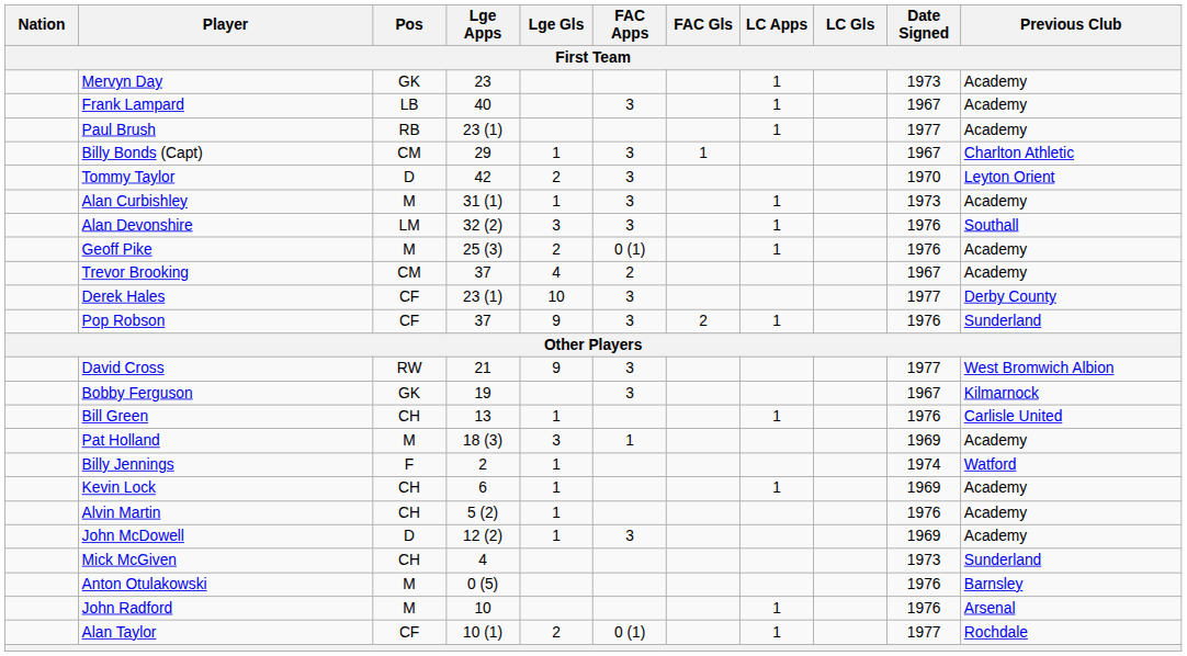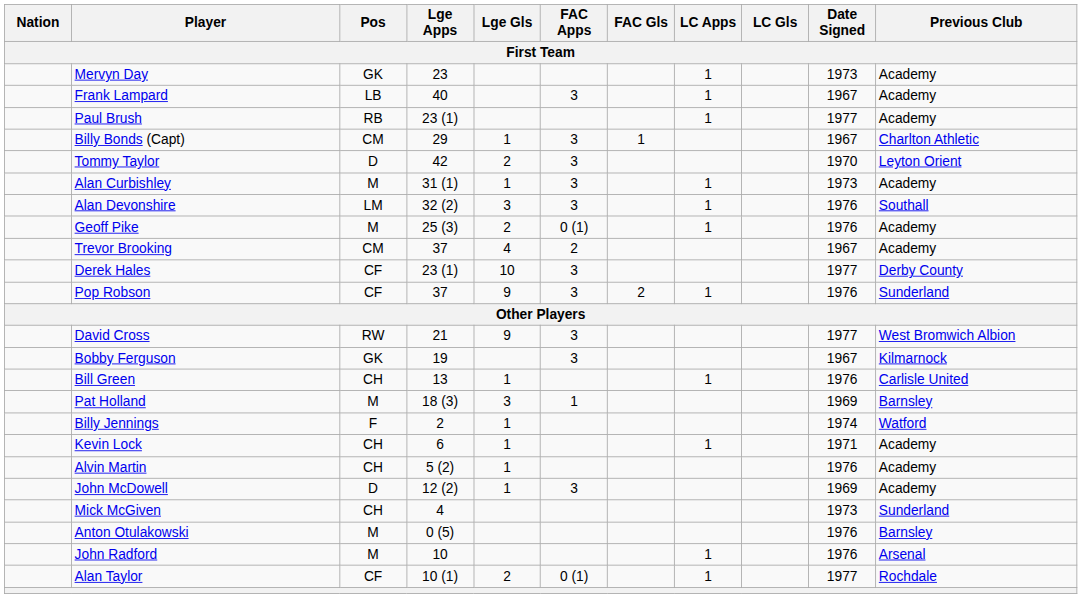Pat Holland | Previous Club: Academy -> Barnsley
Kevin Lock | Date Signed: 1969 -> 1971
